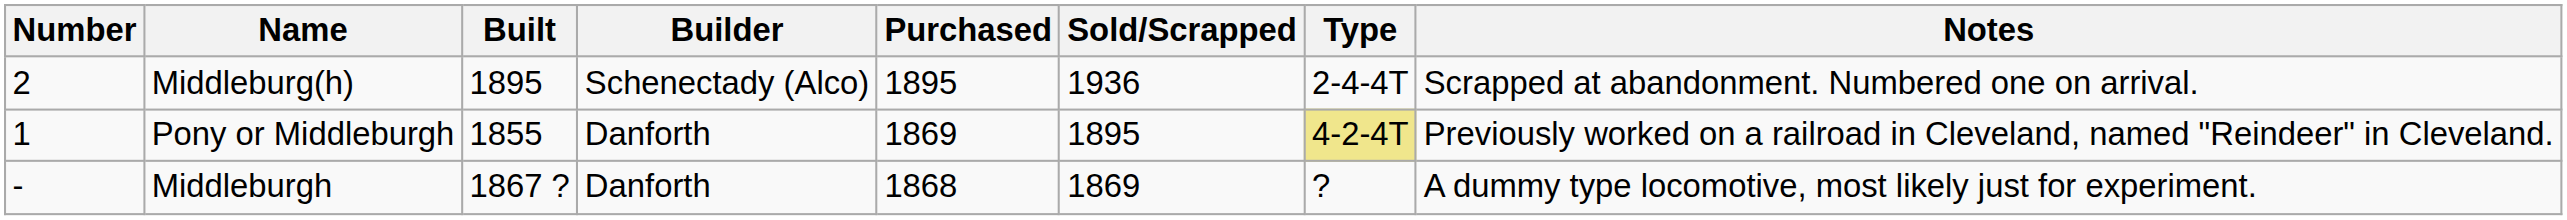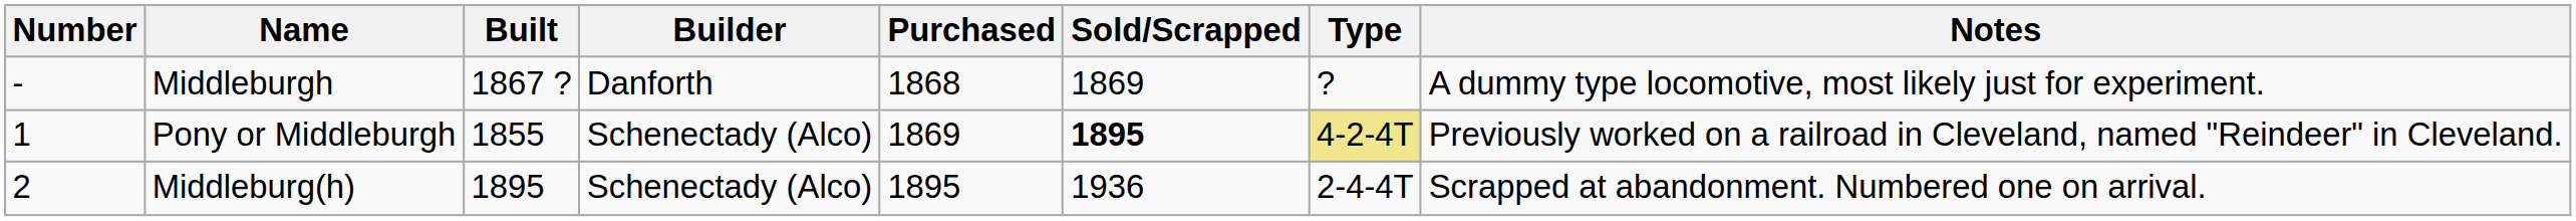rows swapped: Middleburgh <-> Middleburg(h)
Pony or Middleburgh | Builder: Danforth -> Schenectady (Alco)
Pony or Middleburgh | Sold/Scrapped: normal -> bold
